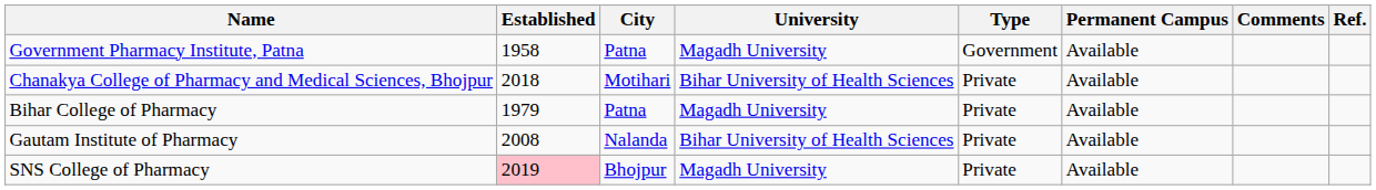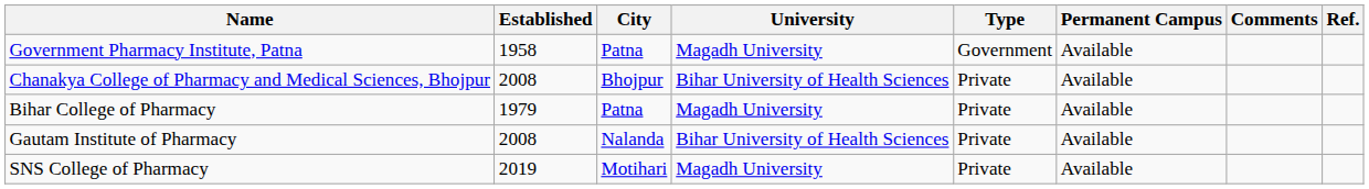Chanakya College of Pharmacy and Medical Sciences, Bhojpur | Established: 2018 -> 2008
Chanakya College of Pharmacy and Medical Sciences, Bhojpur | City: Motihari -> Bhojpur
SNS College of Pharmacy | Established: pink background -> no background
SNS College of Pharmacy | City: Bhojpur -> Motihari
